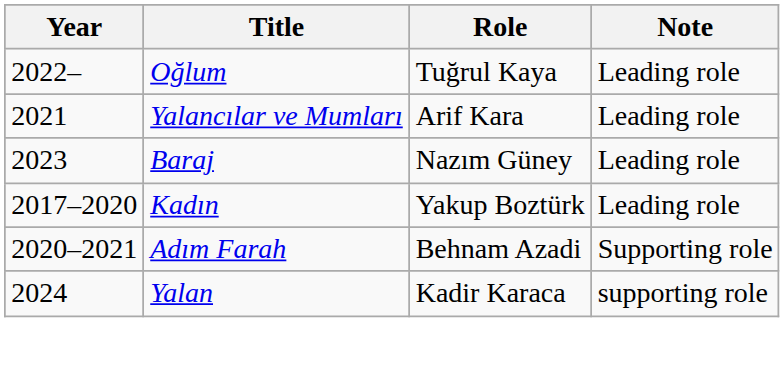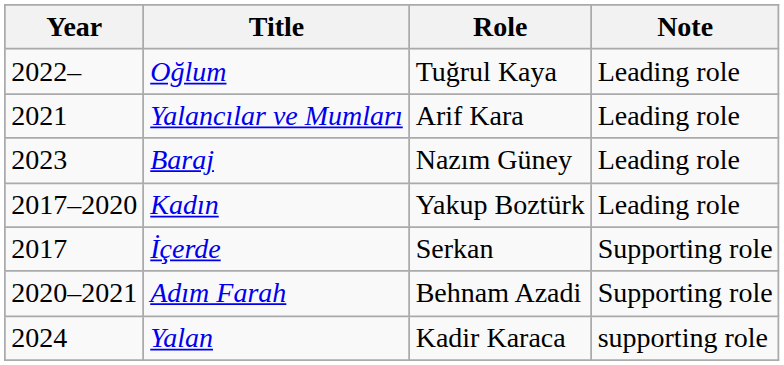+ row: 2017 | İçerde | Serkan | Supporting role
